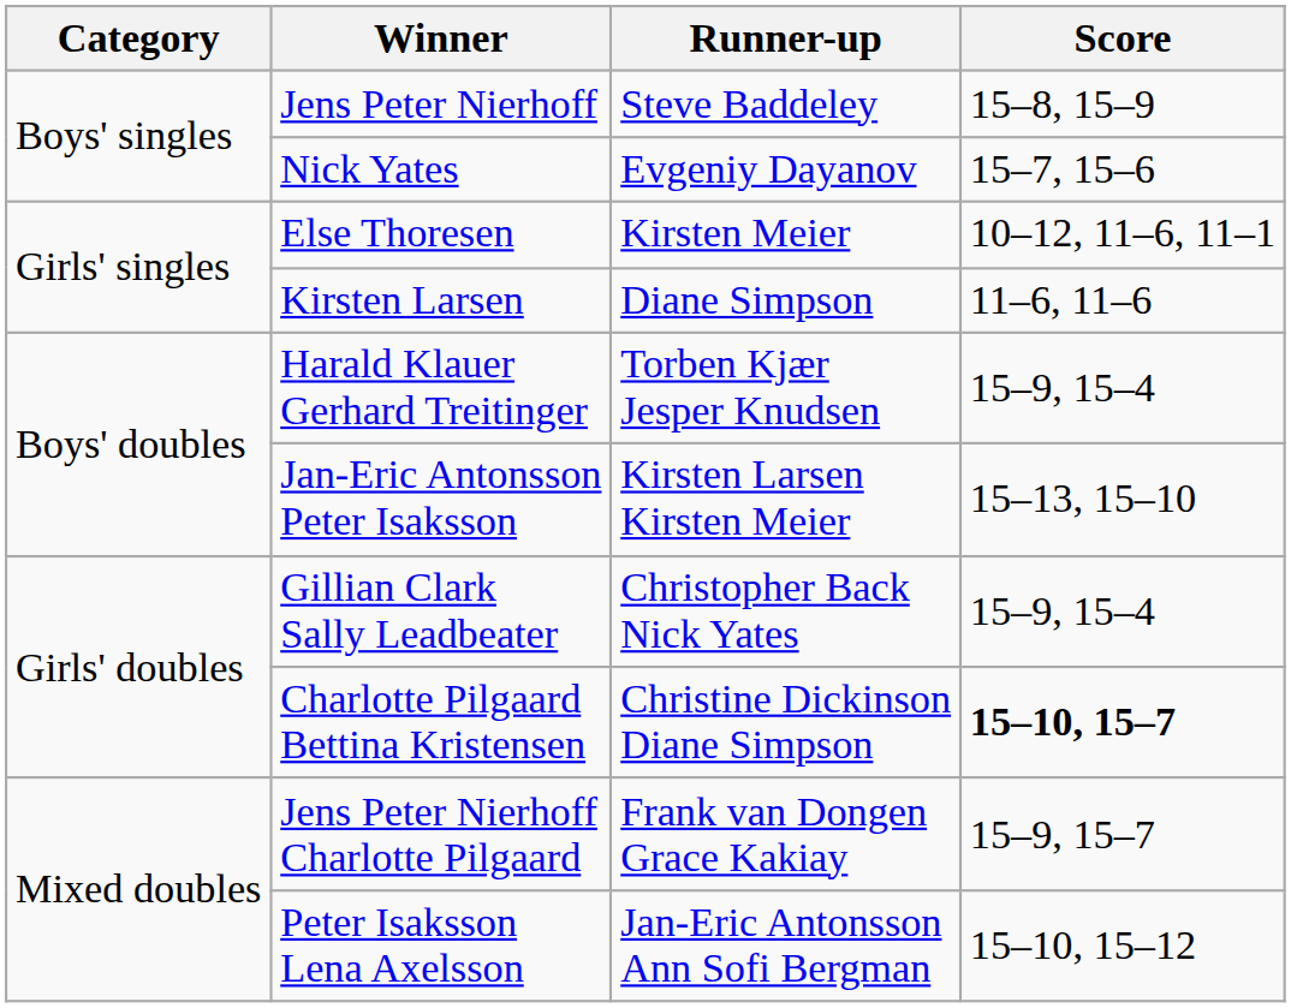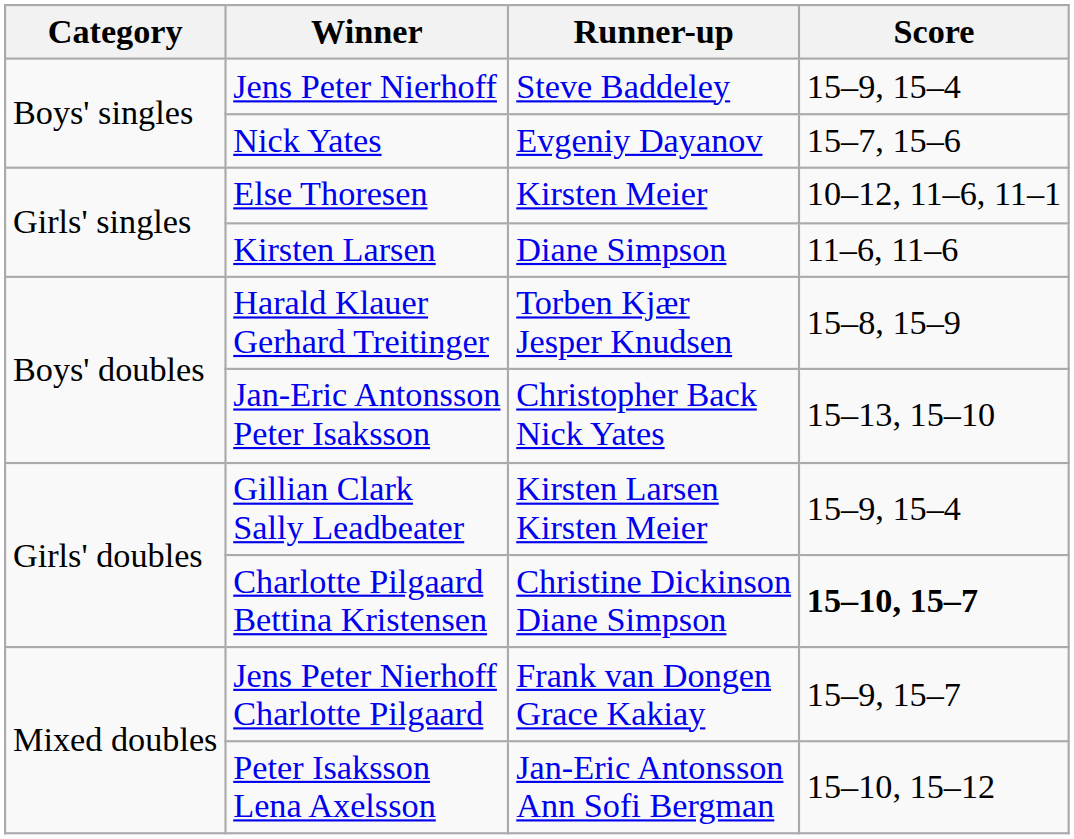Jens Peter Nierhoff | Score: 15–8, 15–9 -> 15–9, 15–4
Harald Klauer Gerhard Treitinger | Score: 15–9, 15–4 -> 15–8, 15–9
Jan-Eric Antonsson Peter Isaksson | Runner-up: Kirsten Larsen Kirsten Meier -> Christopher Back Nick Yates
Gillian Clark Sally Leadbeater | Runner-up: Christopher Back Nick Yates -> Kirsten Larsen Kirsten Meier
